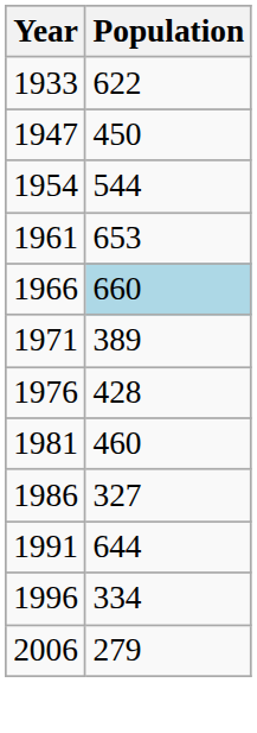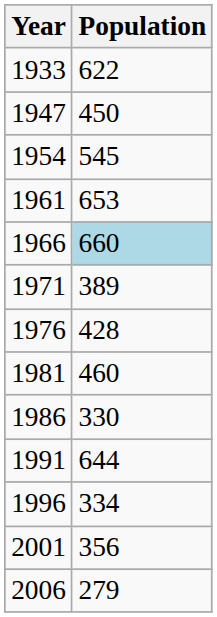1954 | Population: 544 -> 545
1986 | Population: 327 -> 330
+ row: 2001 | 356
